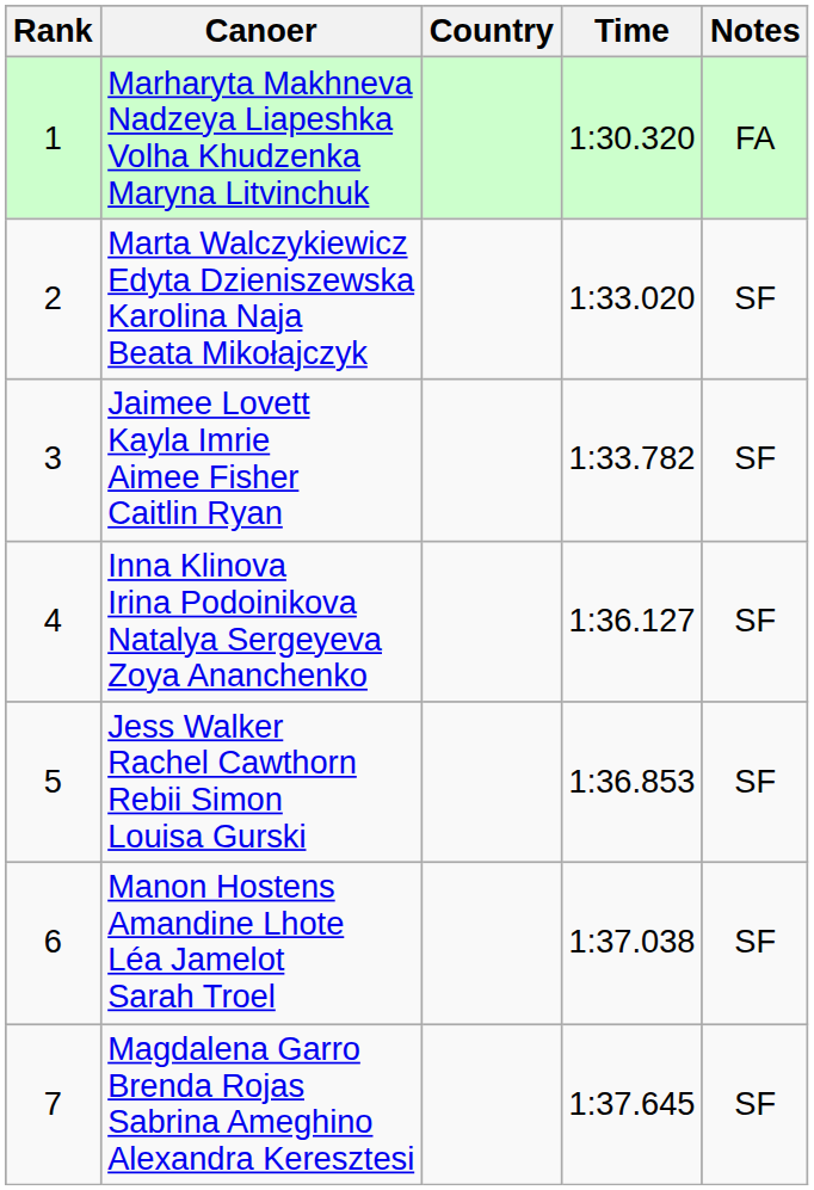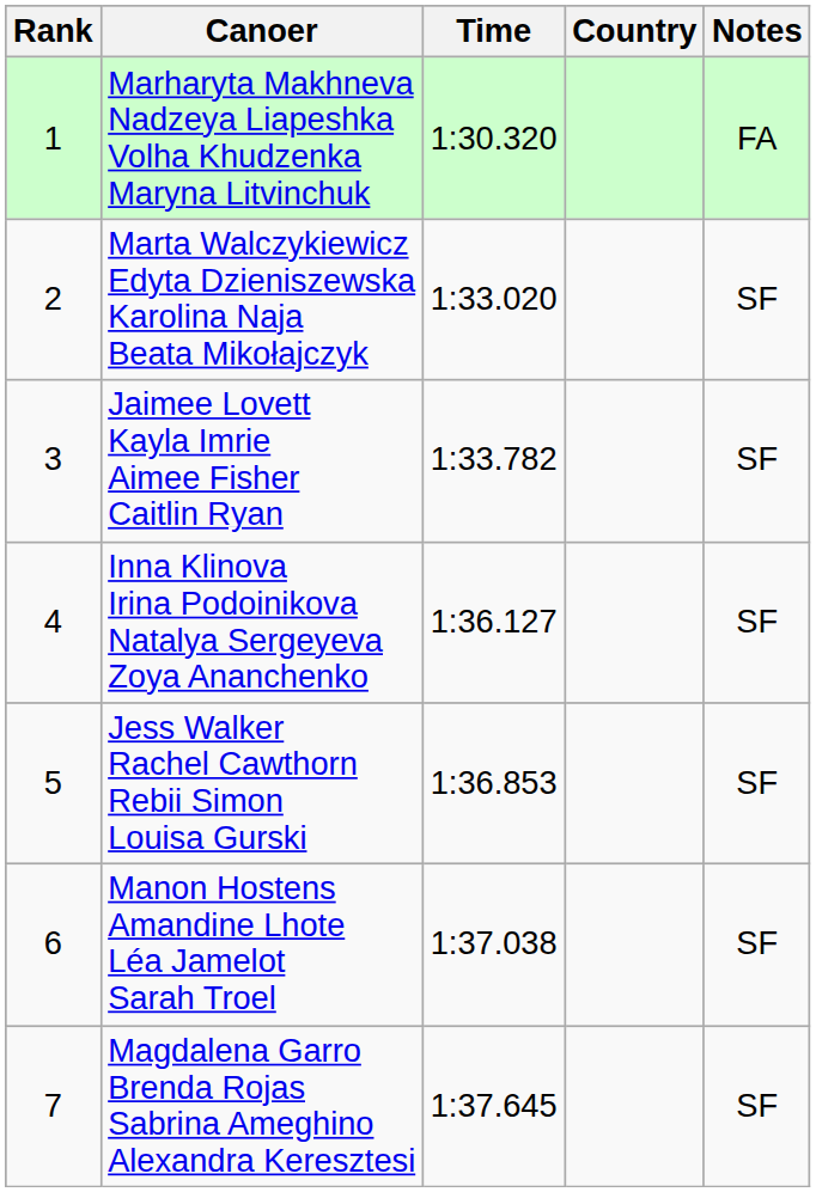columns swapped: Country <-> Time
